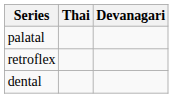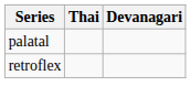- row: dental
